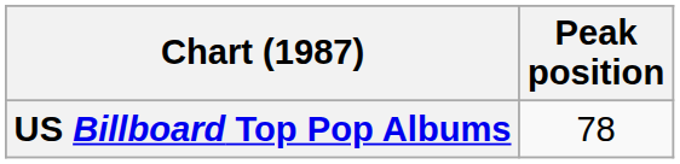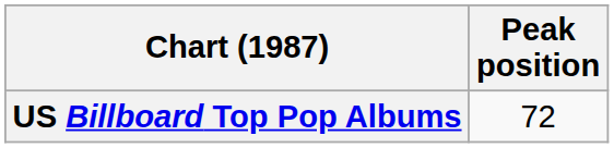US Billboard Top Pop Albums | Peak position: 78 -> 72
